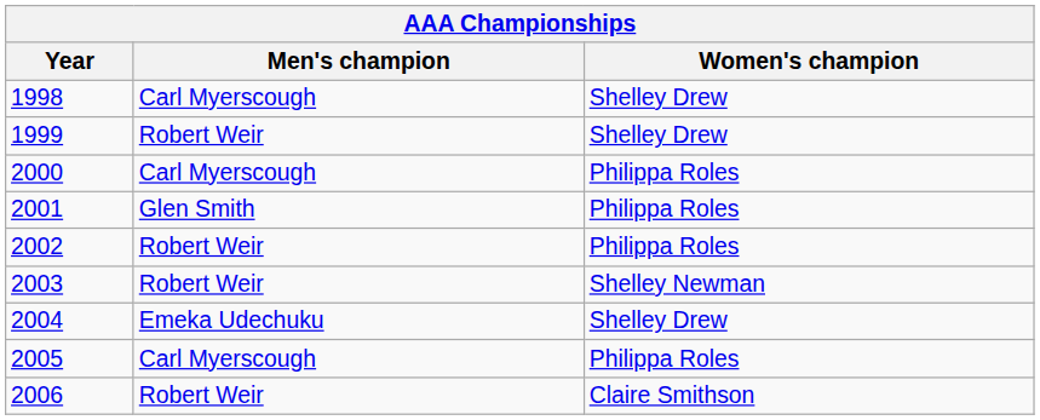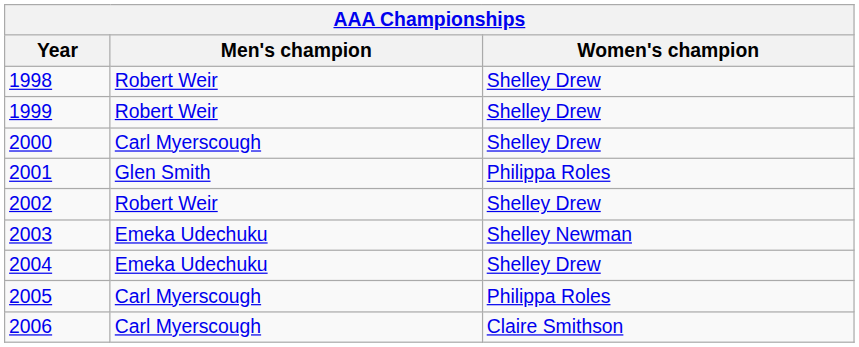1998 | Men's champion: Carl Myerscough -> Robert Weir
2000 | Women's champion: Philippa Roles -> Shelley Drew
2002 | Women's champion: Philippa Roles -> Shelley Drew
2003 | Men's champion: Robert Weir -> Emeka Udechuku
2006 | Men's champion: Robert Weir -> Carl Myerscough
